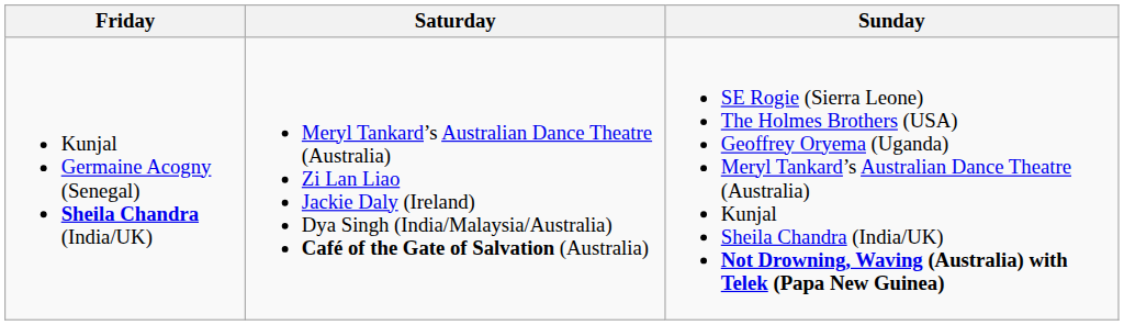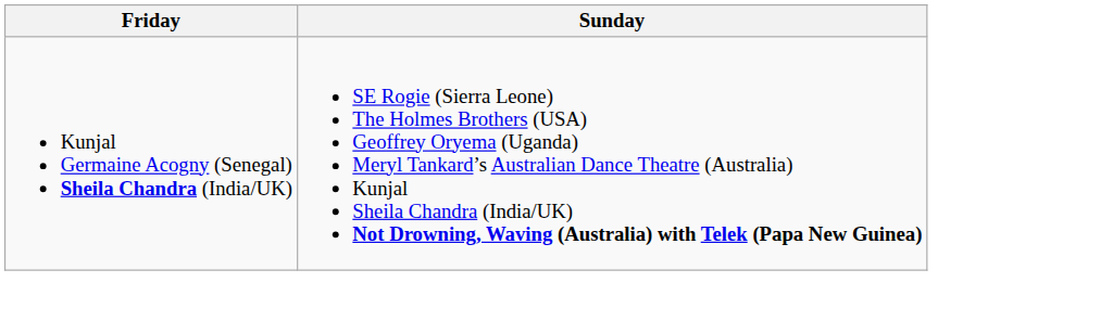- column: Saturday | Meryl Tankard’s Australian Dance Theatre (Australia) Zi Lan Liao Jackie Daly (Ireland) Dya Singh (India/Malaysia/Australia) Café of the Gate of Salvation (Australia)
